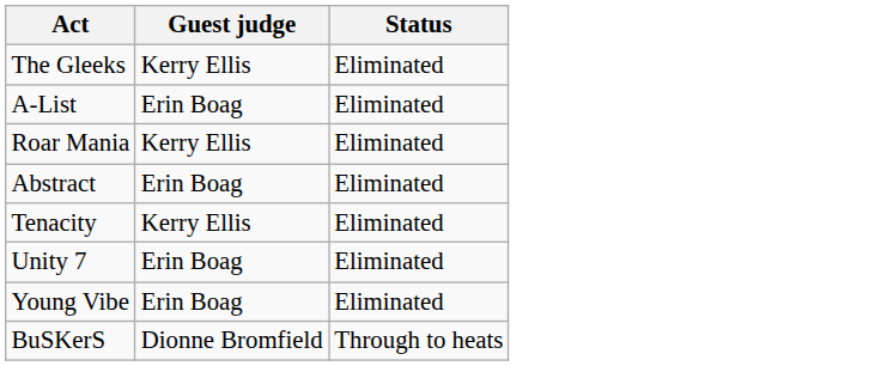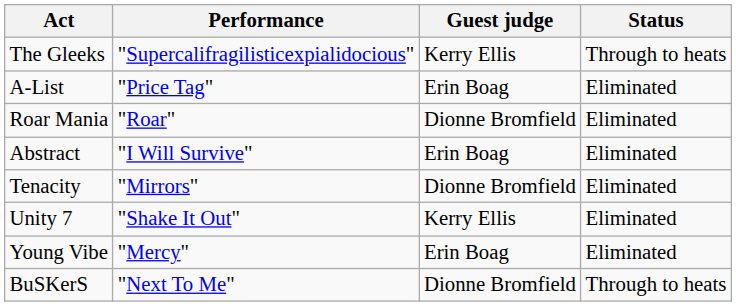+ column: Performance | "Supercalifragilisticexpialidocious" | "Price Tag" | "Roar" | "I Will Survive" | "Mirrors" | "Shake It Out" | "Mercy" | "Next To Me"
The Gleeks | Status: Eliminated -> Through to heats
Roar Mania | Guest judge: Kerry Ellis -> Dionne Bromfield
Tenacity | Guest judge: Kerry Ellis -> Dionne Bromfield
Unity 7 | Guest judge: Erin Boag -> Kerry Ellis
